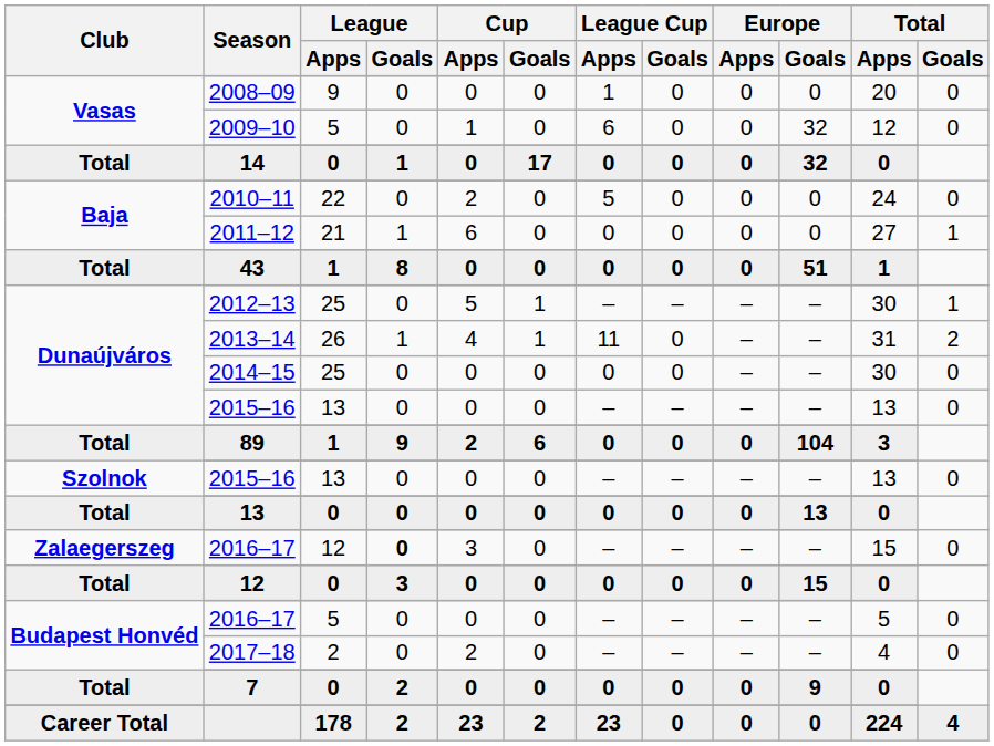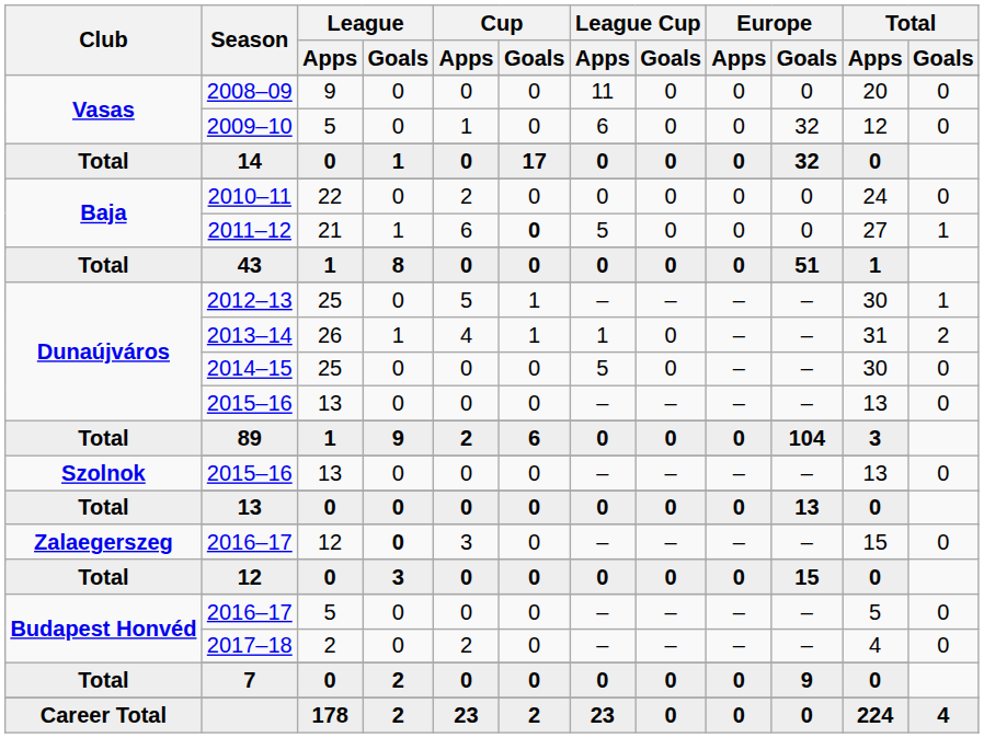2008–09 | League Cup / Apps: 1 -> 11
2010–11 | League Cup / Apps: 5 -> 0
2011–12 | Cup / Goals: normal -> bold
2011–12 | League Cup / Apps: 0 -> 5
2013–14 | League Cup / Apps: 11 -> 1
2014–15 | League Cup / Apps: 0 -> 5
